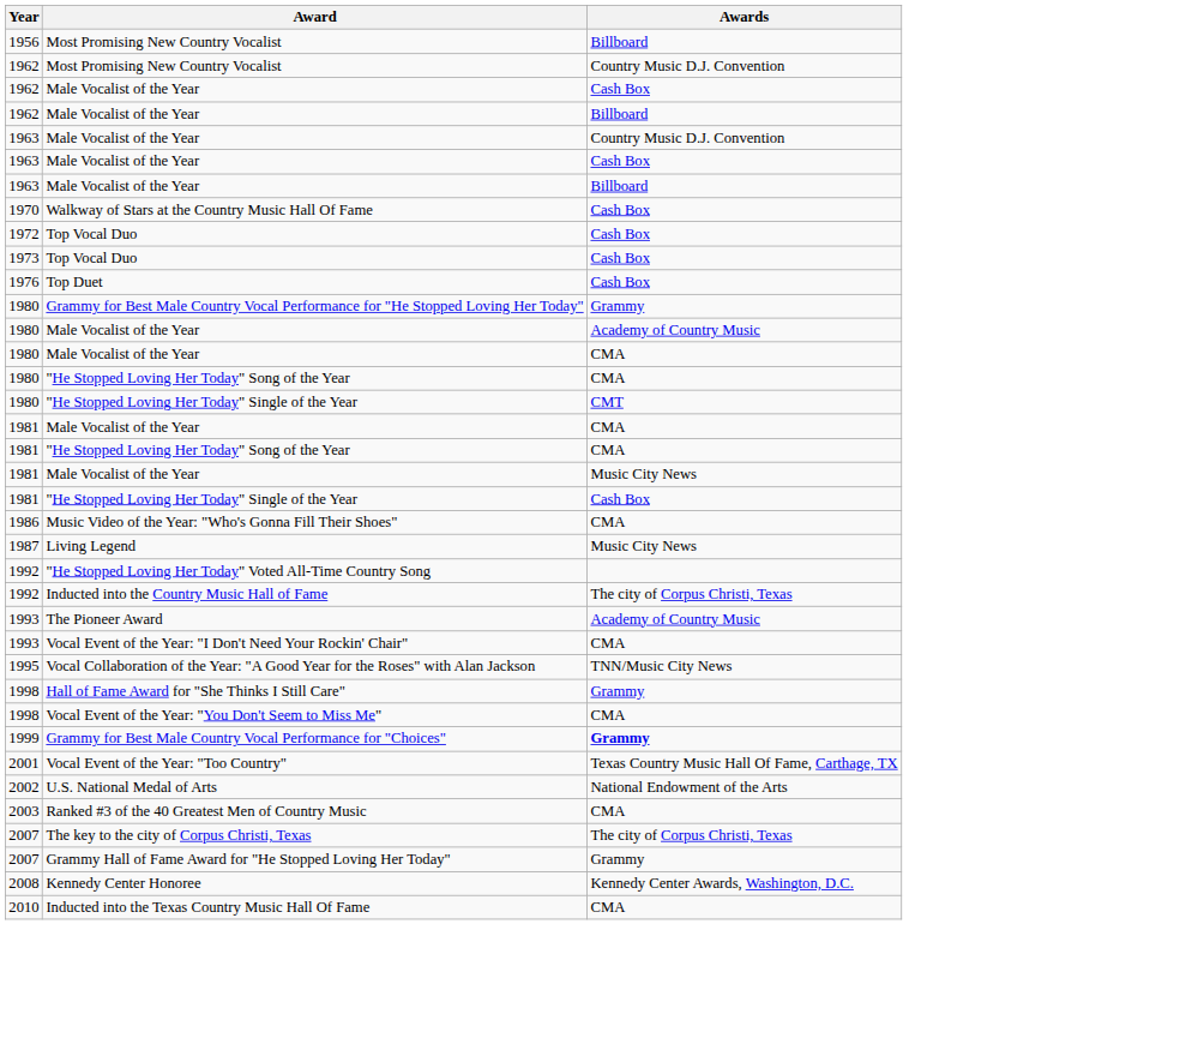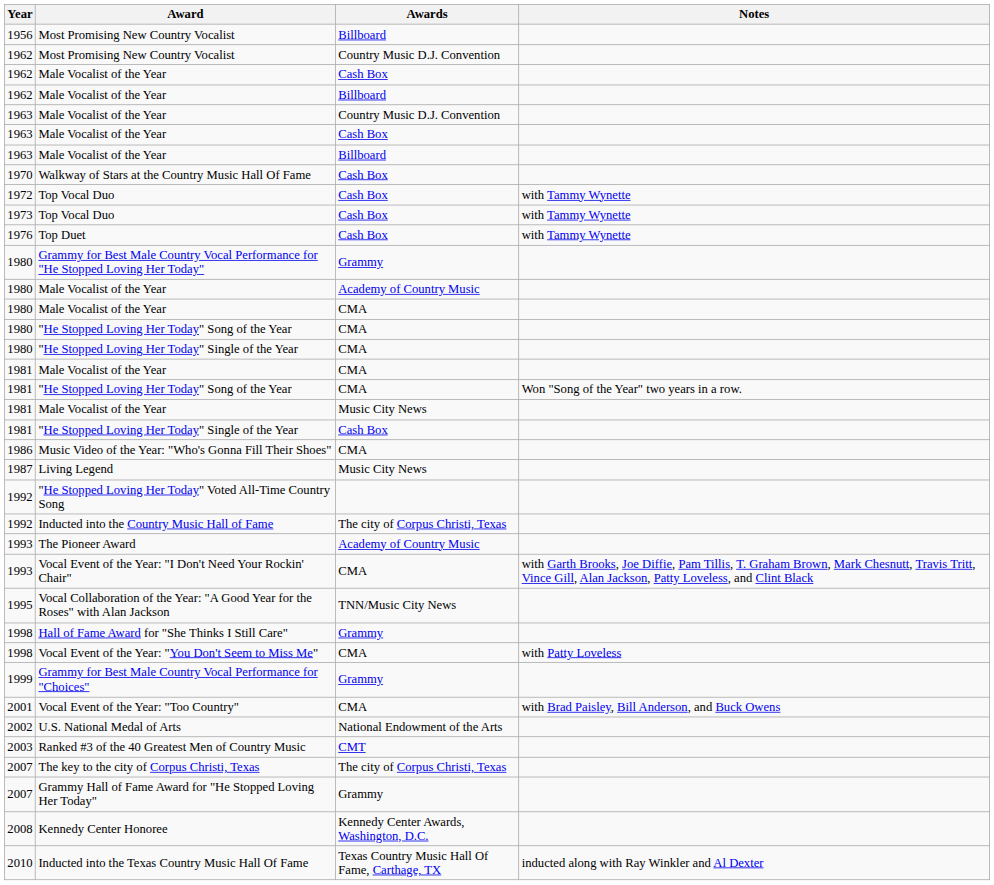+ column: Notes | with Tammy Wynette | with Tammy Wynette | with Tammy Wynette | Won "Song of the Year" two years in a row. | with Garth Brooks, Joe Diffie, Pam Tillis, T. Graham Brown, Mark Chesnutt, Travis Tritt, Vince Gill, Alan Jackson, Patty Loveless, and Clint Black | with Patty Loveless | with Brad Paisley, Bill Anderson, and Buck Owens | inducted along with Ray Winkler and Al Dexter
1980 / "He Stopped Loving Her Today" Single of the Year | Awards: CMT -> CMA
Grammy for Best Male Country Vocal Performance for "Choices" | Awards: bold -> normal
Vocal Event of the Year: "Too Country" | Awards: Texas Country Music Hall Of Fame, Carthage, TX -> CMA
Ranked #3 of the 40 Greatest Men of Country Music | Awards: CMA -> CMT
Inducted into the Texas Country Music Hall Of Fame | Awards: CMA -> Texas Country Music Hall Of Fame, Carthage, TX
